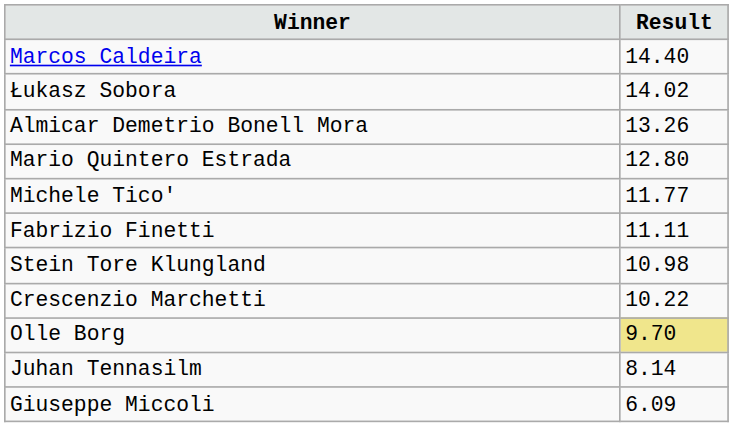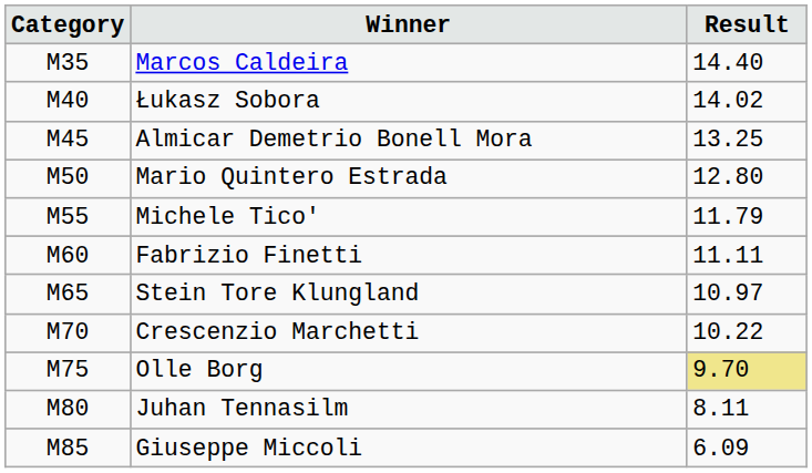+ column: Category | M35 | M40 | M45 | M50 | M55 | M60 | M65 | M70 | M75 | M80 | M85
Almicar Demetrio Bonell Mora | Result: 13.26 -> 13.25
Michele Tico' | Result: 11.77 -> 11.79
Stein Tore Klungland | Result: 10.98 -> 10.97
Juhan Tennasilm | Result: 8.14 -> 8.11
